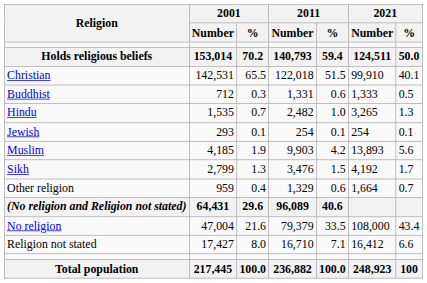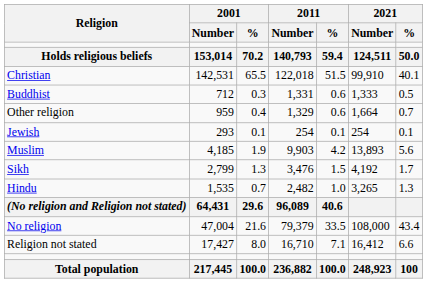rows swapped: Hindu <-> Other religion
